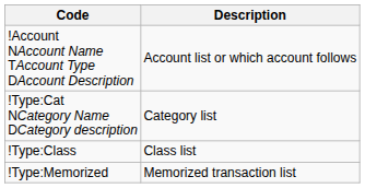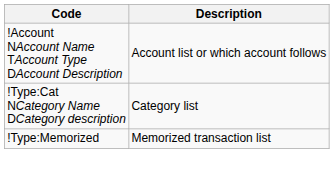- row: !Type:Class | Class list
